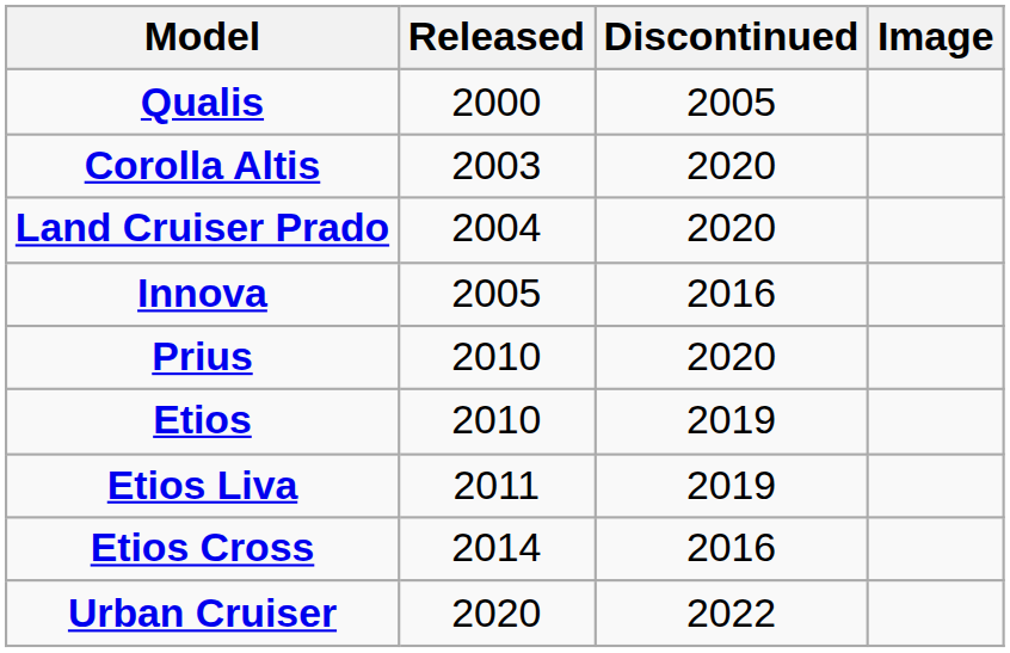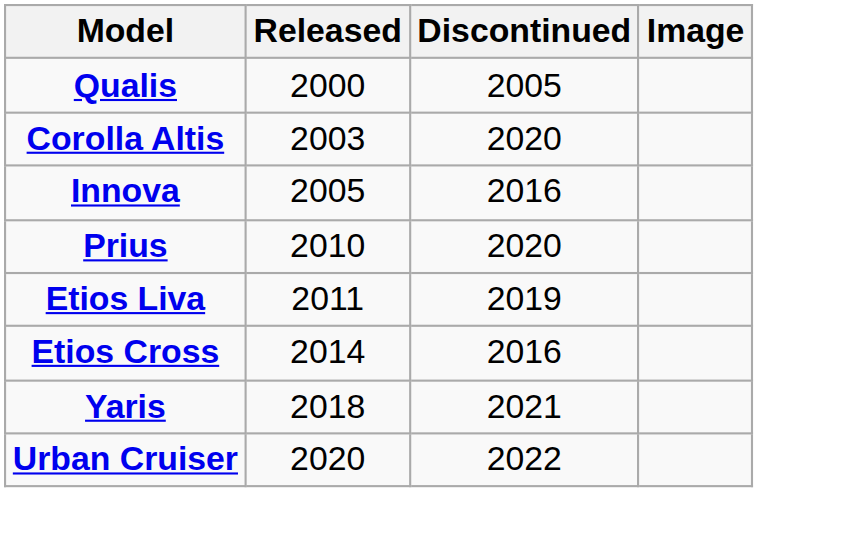- row: Land Cruiser Prado | 2004 | 2020
- row: Etios | 2010 | 2019
+ row: Yaris | 2018 | 2021
